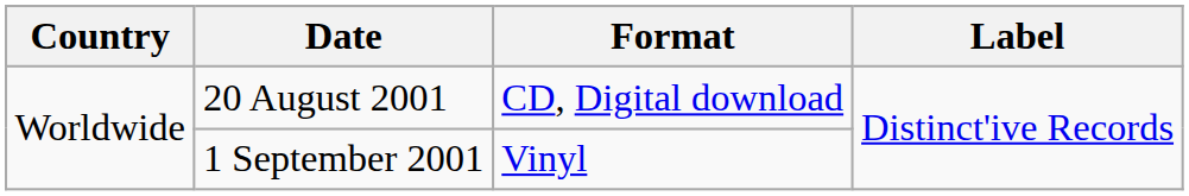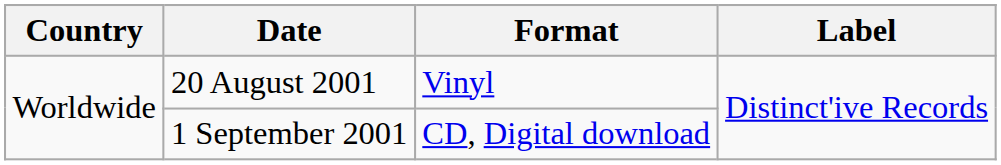20 August 2001 | Format: CD, Digital download -> Vinyl
1 September 2001 | Format: Vinyl -> CD, Digital download
